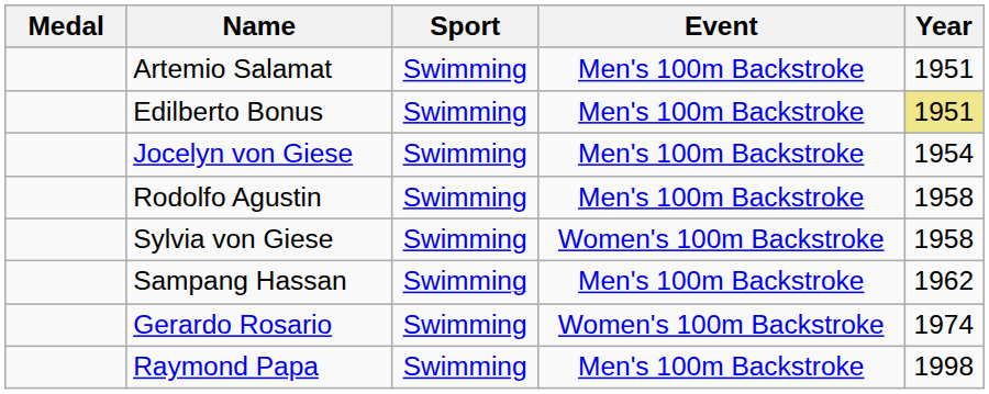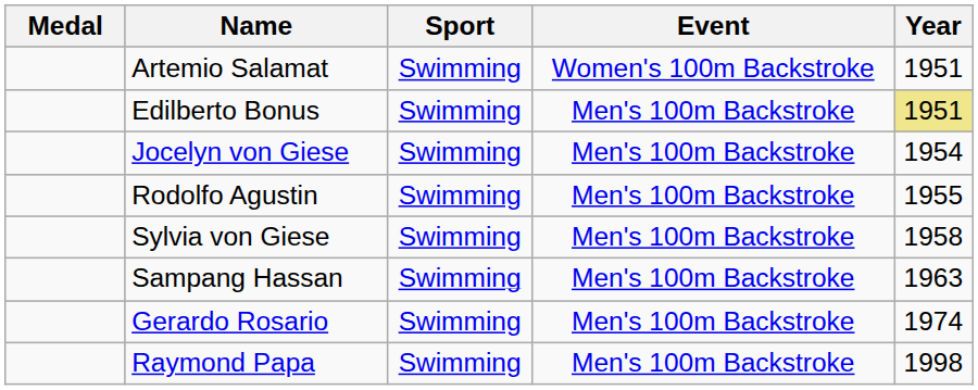Artemio Salamat | Event: Men's 100m Backstroke -> Women's 100m Backstroke
Rodolfo Agustin | Year: 1958 -> 1955
Sylvia von Giese | Event: Women's 100m Backstroke -> Men's 100m Backstroke
Sampang Hassan | Year: 1962 -> 1963
Gerardo Rosario | Event: Women's 100m Backstroke -> Men's 100m Backstroke
